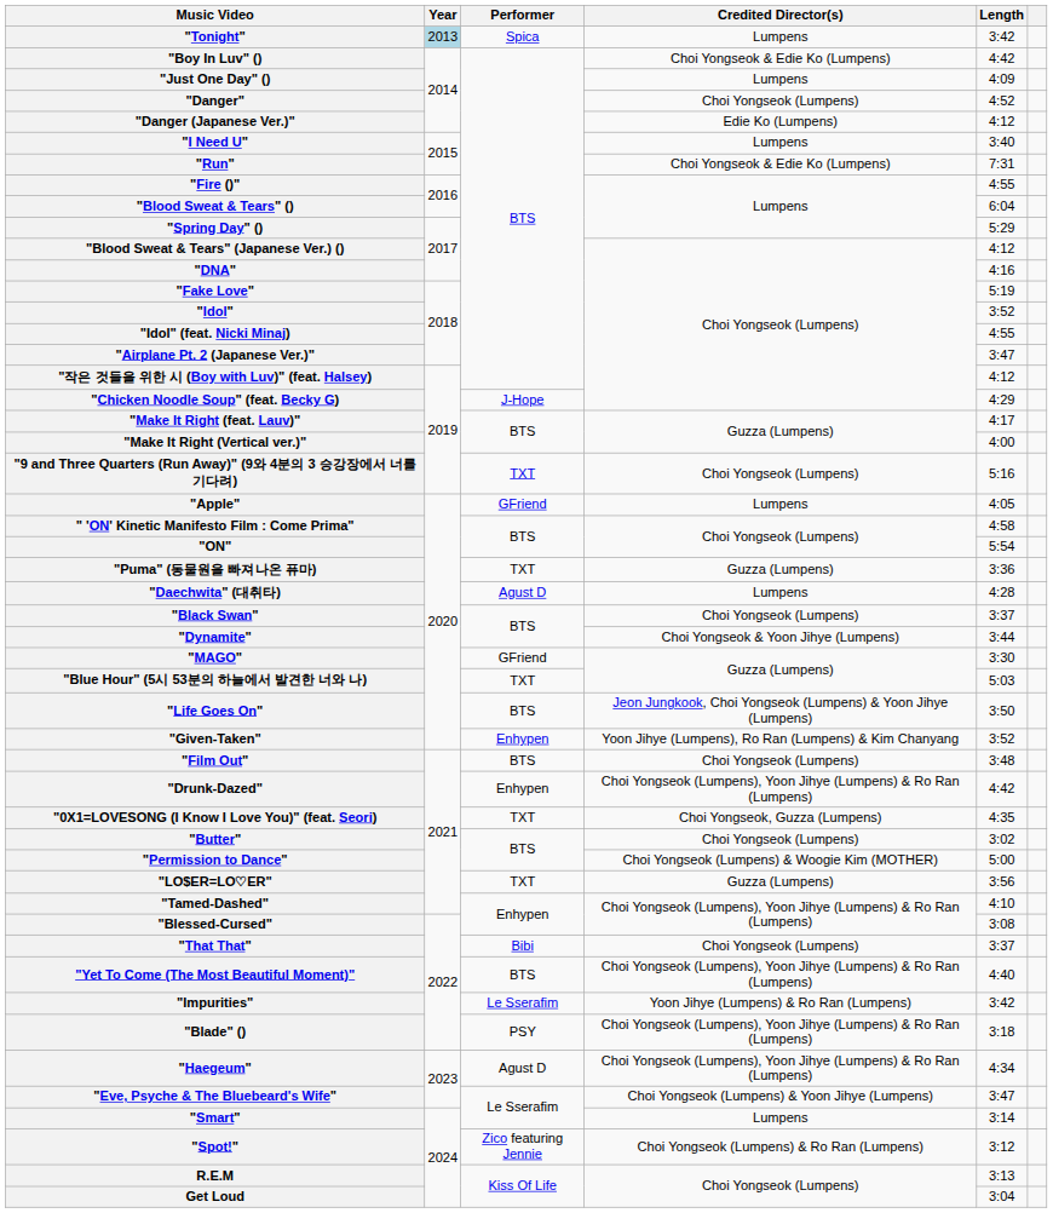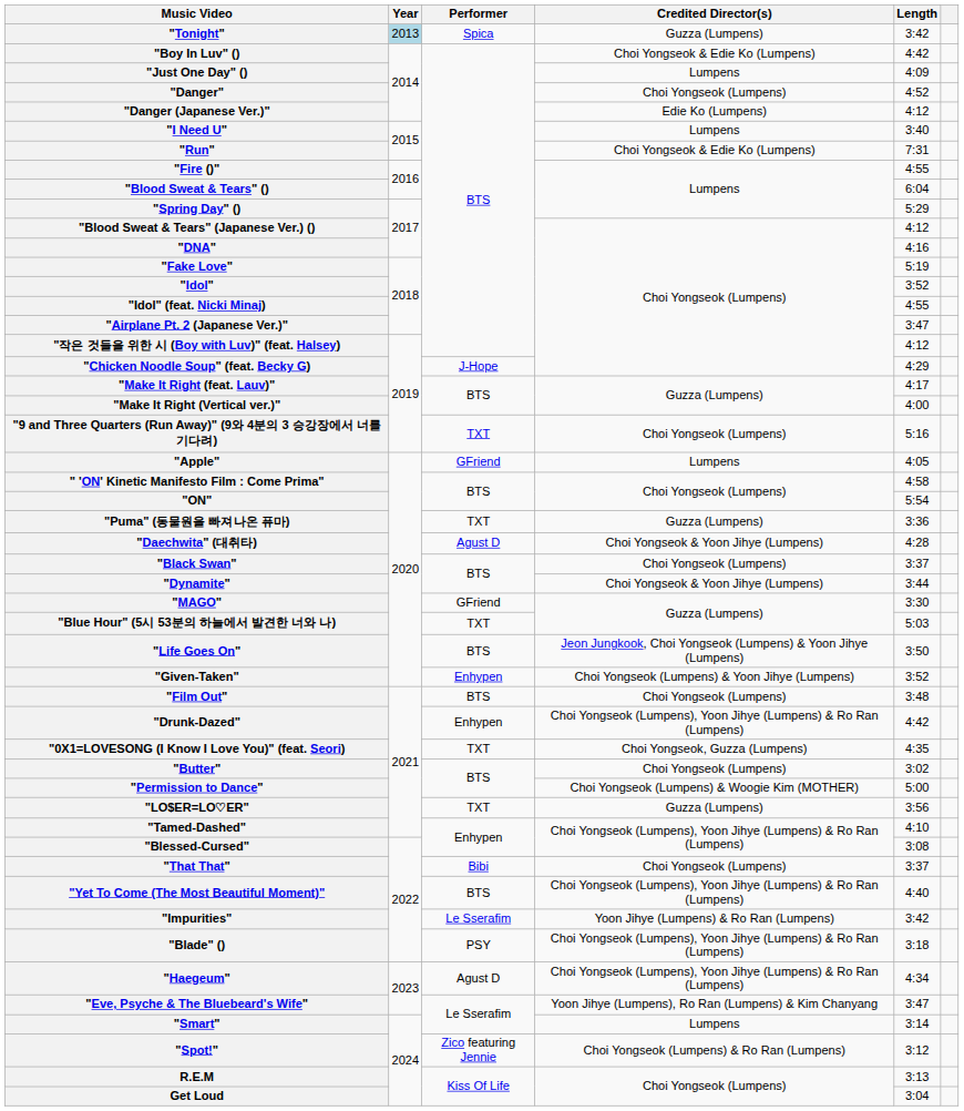"Tonight" | Credited Director(s): Lumpens -> Guzza (Lumpens)
"Daechwita" (대취타) | Credited Director(s): Lumpens -> Choi Yongseok & Yoon Jihye (Lumpens)
"Given-Taken" | Credited Director(s): Yoon Jihye (Lumpens), Ro Ran (Lumpens) & Kim Chanyang -> Choi Yongseok (Lumpens) & Yoon Jihye (Lumpens)
"Eve, Psyche & The Bluebeard's Wife" | Credited Director(s): Choi Yongseok (Lumpens) & Yoon Jihye (Lumpens) -> Yoon Jihye (Lumpens), Ro Ran (Lumpens) & Kim Chanyang
